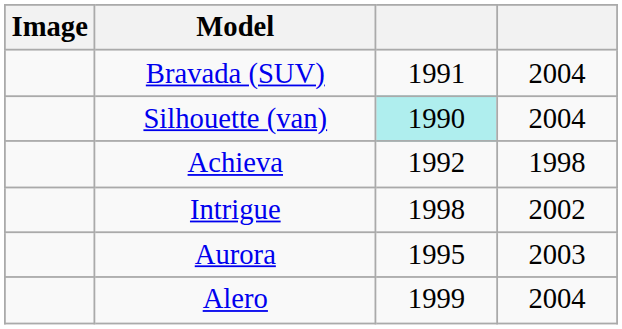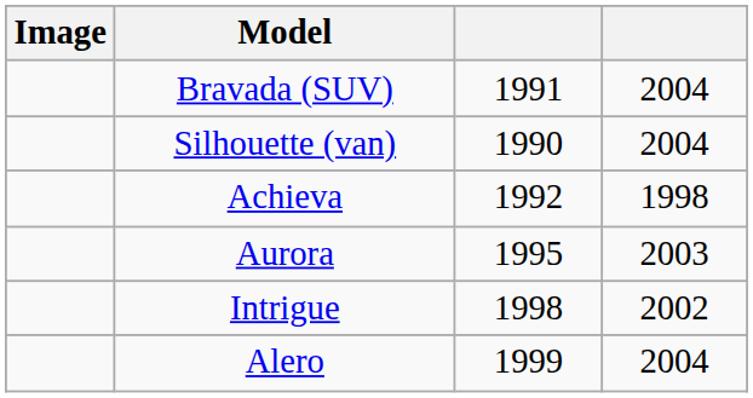Silhouette (van) | column 3: paleturquoise background -> no background
rows swapped: Aurora <-> Intrigue
